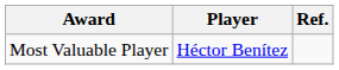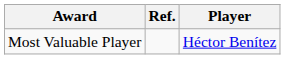columns swapped: Player <-> Ref.
